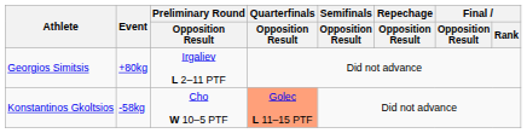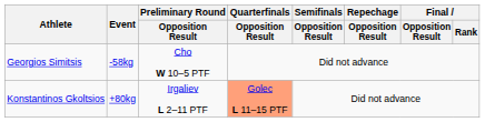Georgios Simitsis | Event: +80kg -> -58kg
Georgios Simitsis | Preliminary Round / Opposition Result: Irgaliev L 2–11 PTF -> Cho W 10–5 PTF
Konstantinos Gkoltsios | Event: -58kg -> +80kg
Konstantinos Gkoltsios | Preliminary Round / Opposition Result: Cho W 10–5 PTF -> Irgaliev L 2–11 PTF
